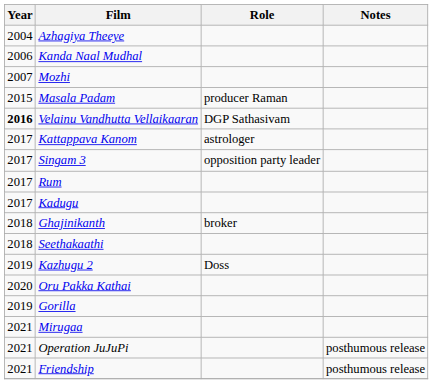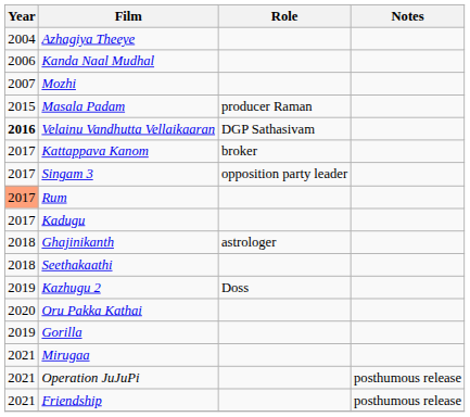Kattappava Kanom | Role: astrologer -> broker
Rum | Year: no background -> lightsalmon background
Ghajinikanth | Role: broker -> astrologer
